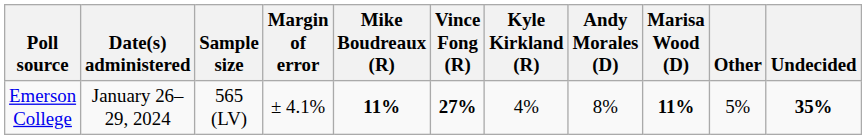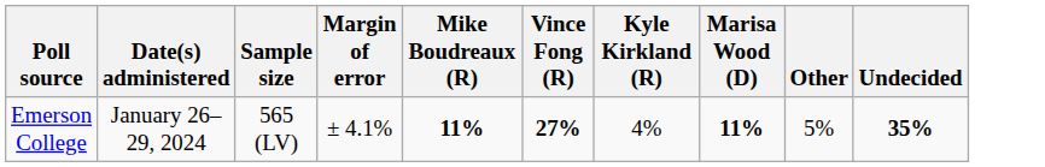- column: Andy Morales (D) | 8%
